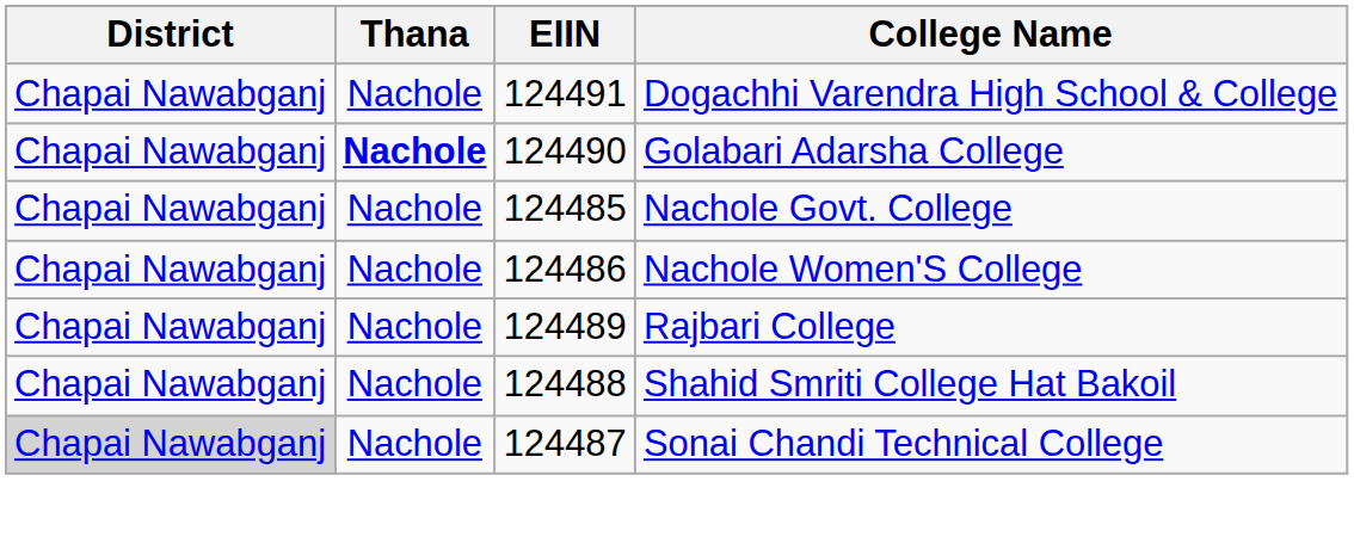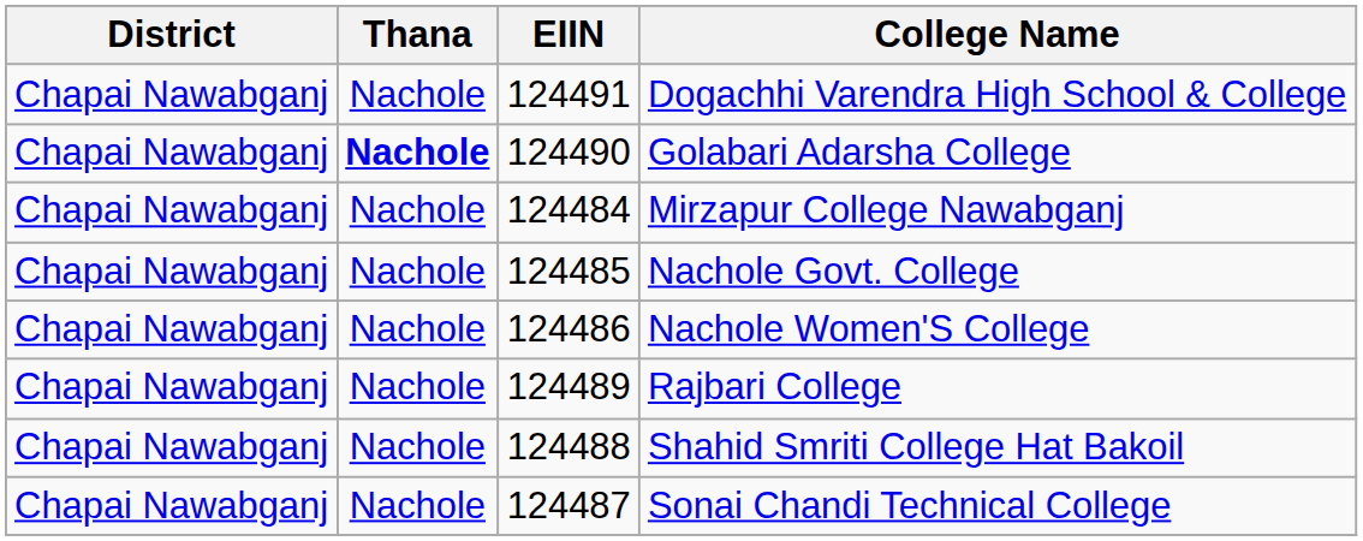+ row: Chapai Nawabganj | Nachole | 124484 | Mirzapur College Nawabganj
Sonai Chandi Technical College | District: lightgrey background -> no background
